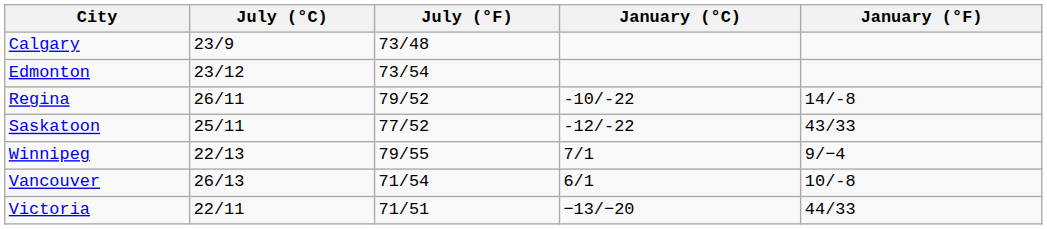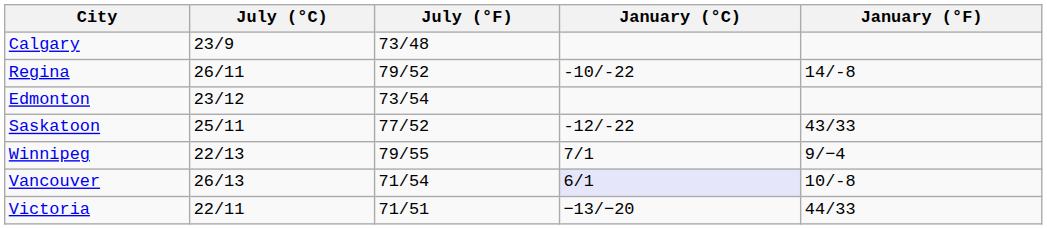rows swapped: Edmonton <-> Regina
Vancouver | January (°C): no background -> lavender background
